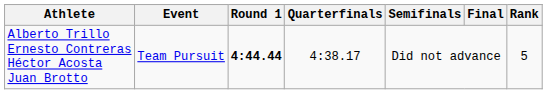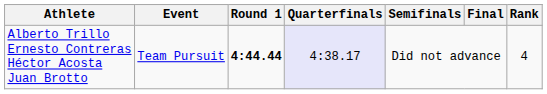Alberto Trillo Ernesto Contreras Héctor Acosta Juan Brotto | Quarterfinals: no background -> lavender background
Alberto Trillo Ernesto Contreras Héctor Acosta Juan Brotto | Rank: 5 -> 4
